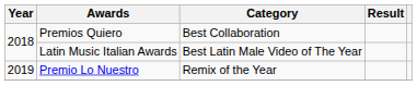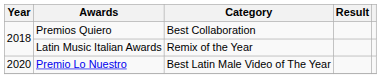Latin Music Italian Awards | Category: Best Latin Male Video of The Year -> Remix of the Year
Premio Lo Nuestro | Year: 2019 -> 2020
Premio Lo Nuestro | Category: Remix of the Year -> Best Latin Male Video of The Year
